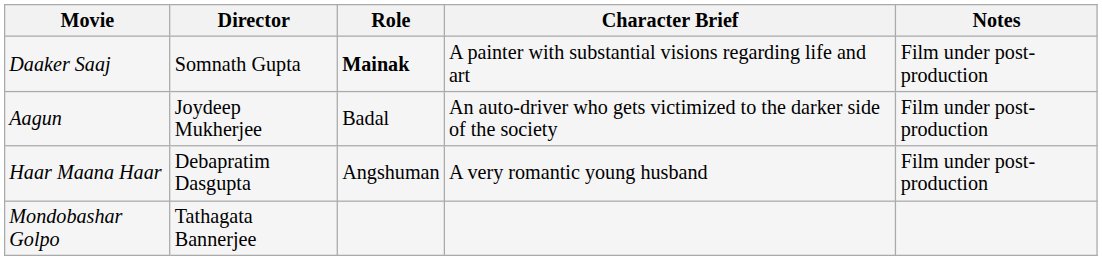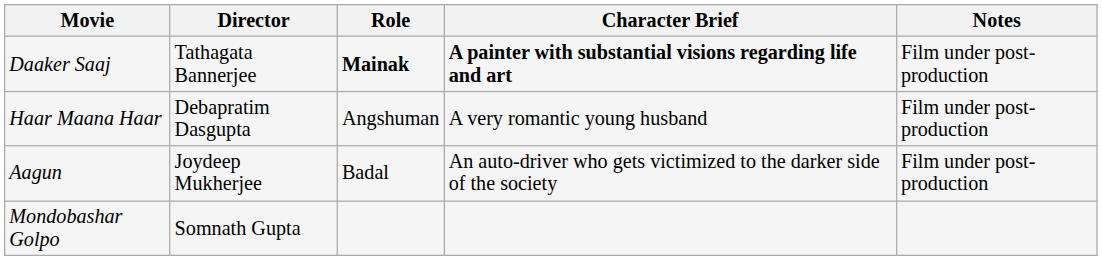Daaker Saaj | Director: Somnath Gupta -> Tathagata Bannerjee
Daaker Saaj | Character Brief: normal -> bold
rows swapped: Aagun <-> Haar Maana Haar
Mondobashar Golpo | Director: Tathagata Bannerjee -> Somnath Gupta
